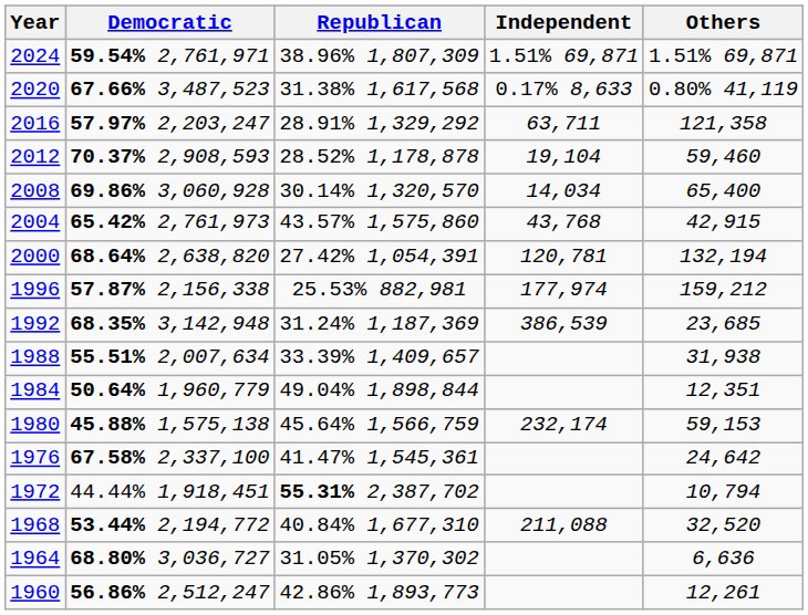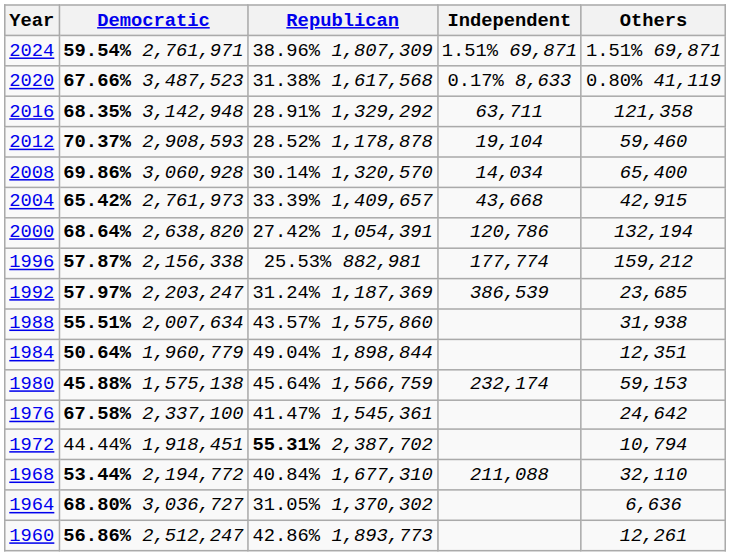2016 | Democratic: 57.97% 2,203,247 -> 68.35% 3,142,948
2004 | Republican: 43.57% 1,575,860 -> 33.39% 1,409,657
2004 | Independent: 43,768 -> 43,668
2000 | Independent: 120,781 -> 120,786
1996 | Independent: 177,974 -> 177,774
1992 | Democratic: 68.35% 3,142,948 -> 57.97% 2,203,247
1988 | Republican: 33.39% 1,409,657 -> 43.57% 1,575,860
1968 | Others: 32,520 -> 32,110
